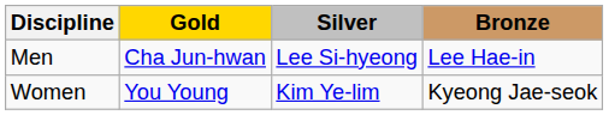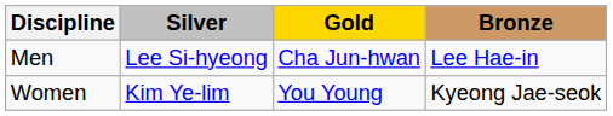columns swapped: Gold <-> Silver
